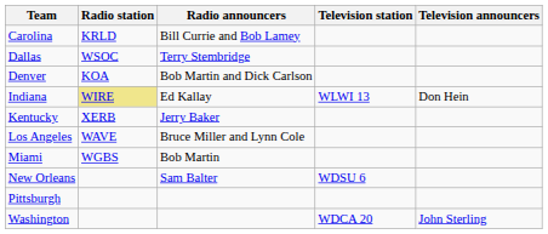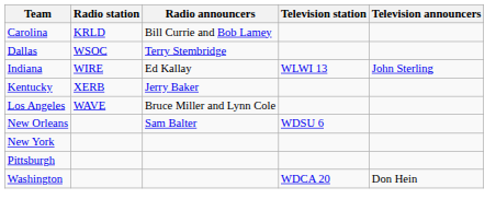- row: Denver | KOA | Bob Martin and Dick Carlson
Indiana | Radio station: khaki background -> no background
Indiana | Television announcers: Don Hein -> John Sterling
- row: Miami | WGBS | Bob Martin
+ row: New York
Washington | Television announcers: John Sterling -> Don Hein
